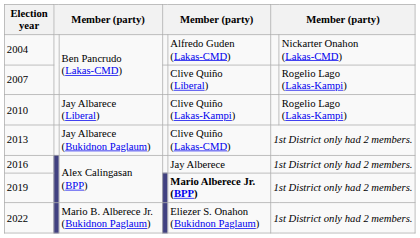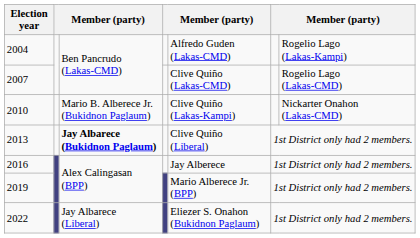2004 | column 7: Nickarter Onahon (Lakas-CMD) -> Rogelio Lago (Lakas-Kampi)
2007 | column 5: Clive Quiño (Liberal) -> Clive Quiño (Lakas-CMD)
2007 | column 7: Rogelio Lago (Lakas-Kampi) -> Rogelio Lago (Lakas-CMD)
2010 | column 3: Jay Albarece (Liberal) -> Mario B. Alberece Jr. (Bukidnon Paglaum)
2010 | column 7: Rogelio Lago (Lakas-Kampi) -> Nickarter Onahon (Lakas-CMD)
2013 | column 3: normal -> bold
2013 | column 5: Clive Quiño (Lakas-CMD) -> Clive Quiño (Liberal)
2019 | column 5: bold -> normal
2022 | column 3: Mario B. Alberece Jr. (Bukidnon Paglaum) -> Jay Albarece (Liberal)
